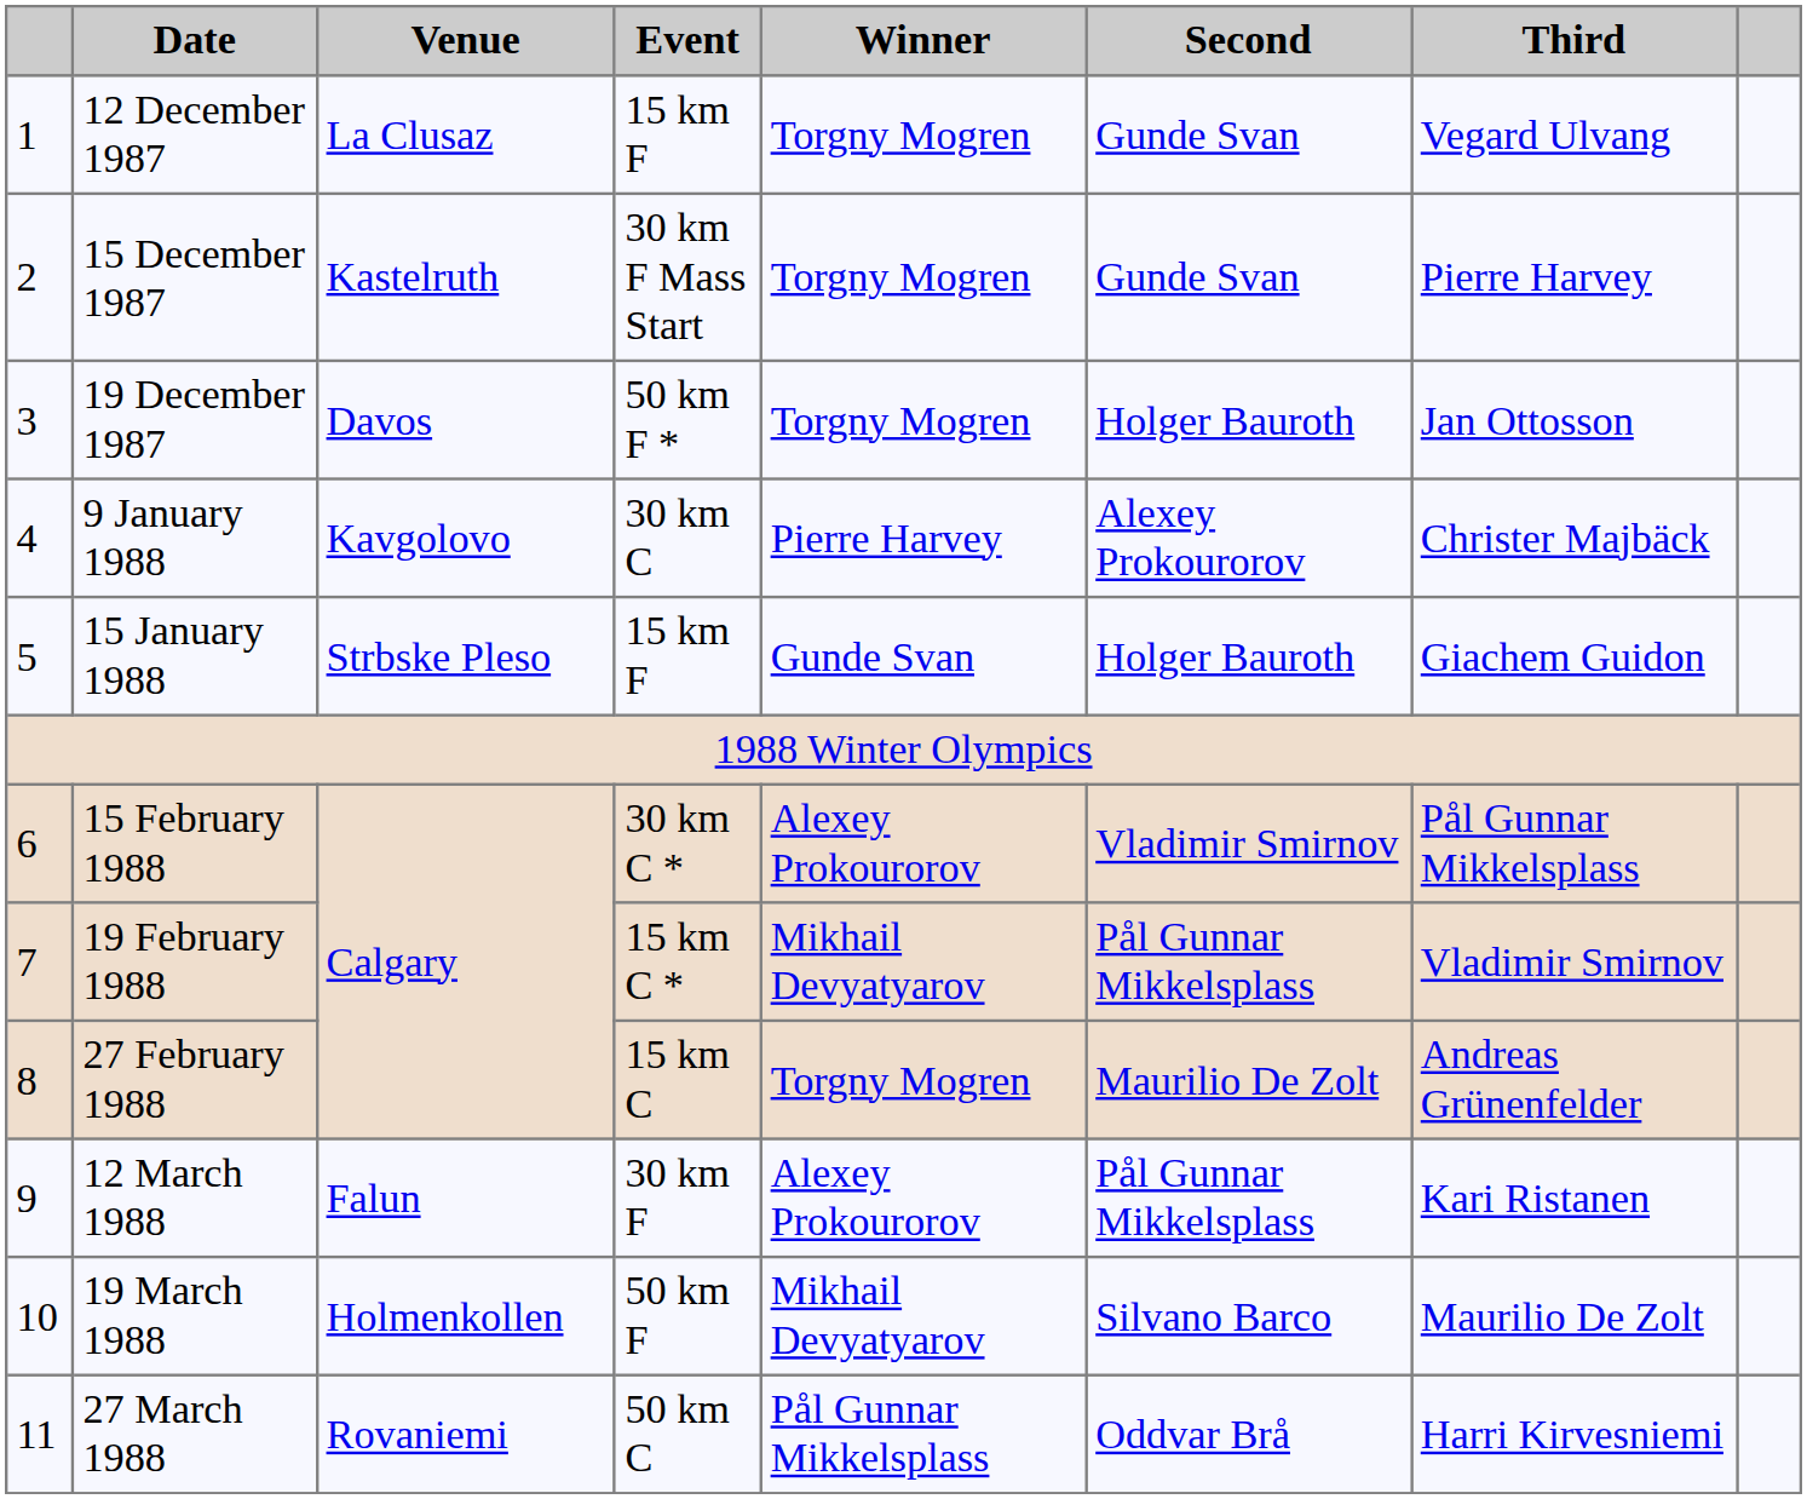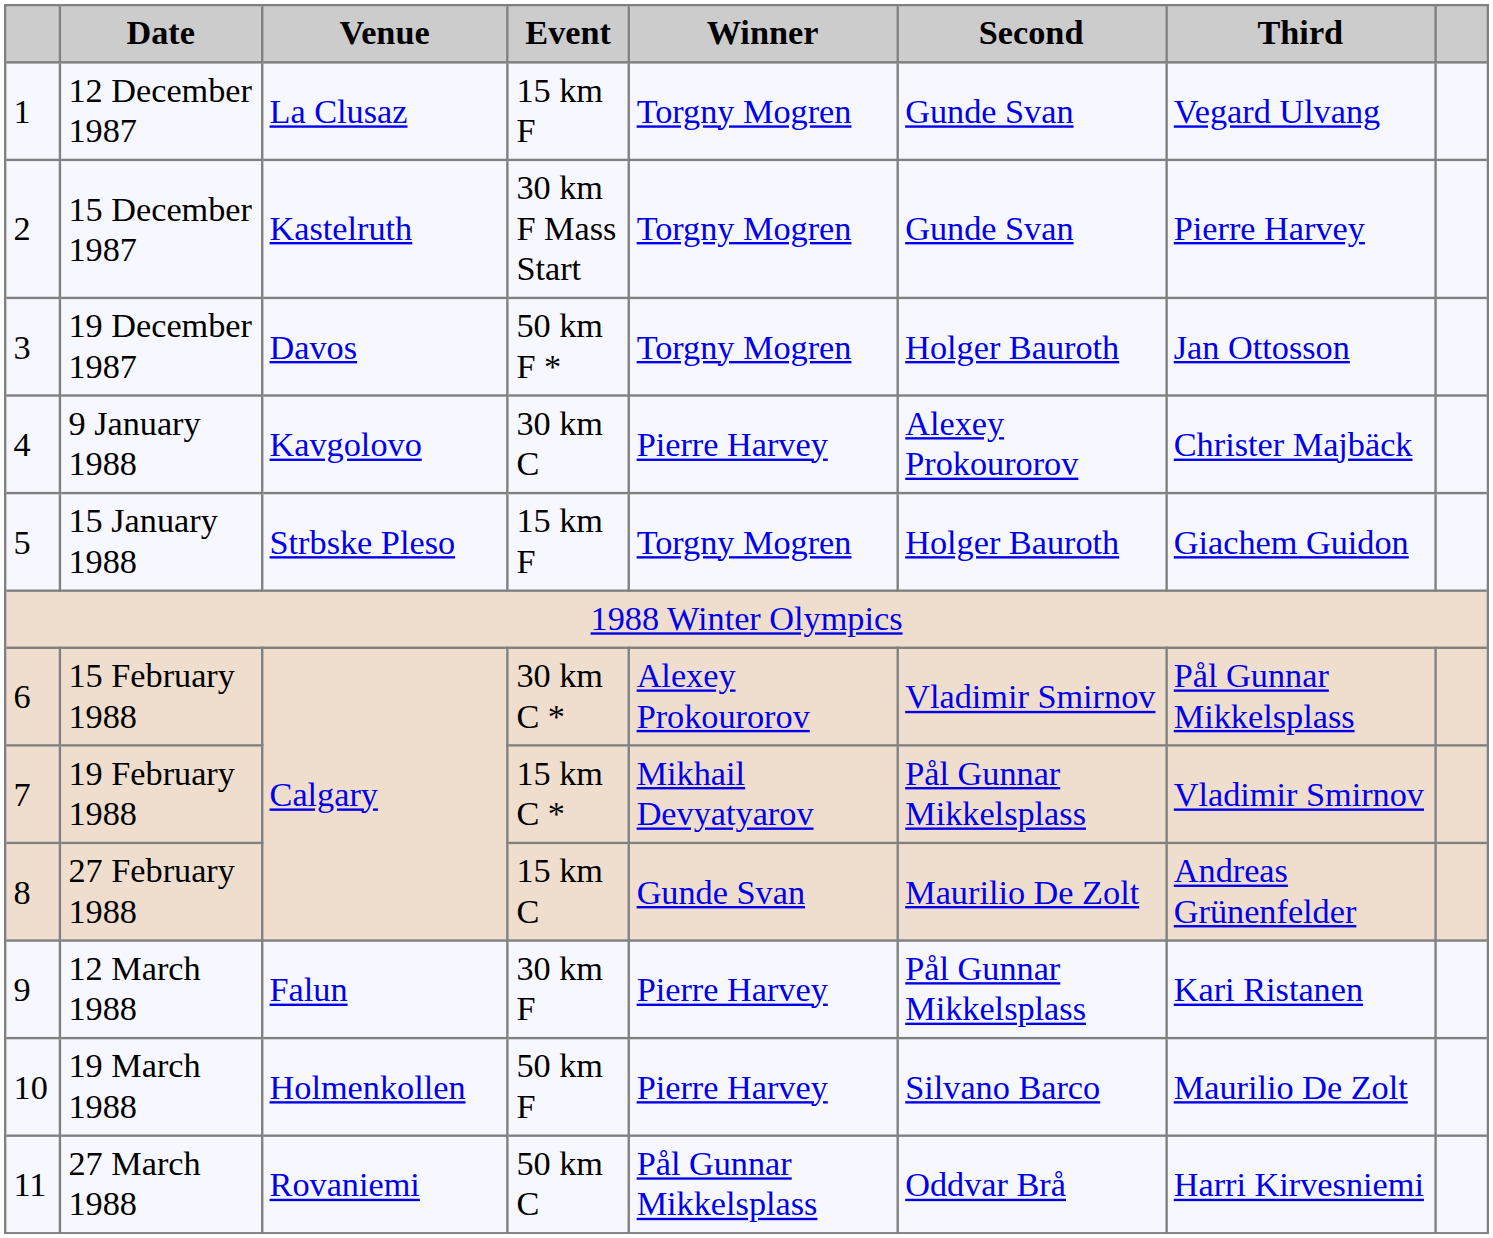15 January 1988 | Winner: Gunde Svan -> Torgny Mogren
27 February 1988 | Winner: Torgny Mogren -> Gunde Svan
12 March 1988 | Winner: Alexey Prokourorov -> Pierre Harvey
19 March 1988 | Winner: Mikhail Devyatyarov -> Pierre Harvey
